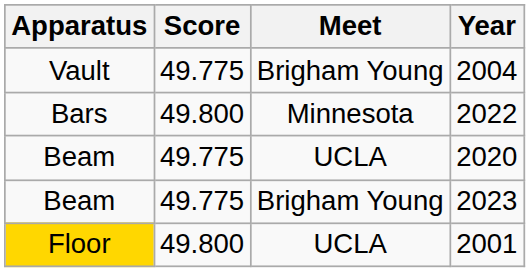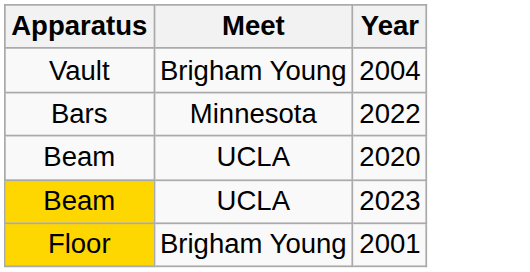- column: Score | 49.775 | 49.800 | 49.775 | 49.775 | 49.800
2023 | Apparatus: no background -> gold background
2023 | Meet: Brigham Young -> UCLA
2001 | Meet: UCLA -> Brigham Young
